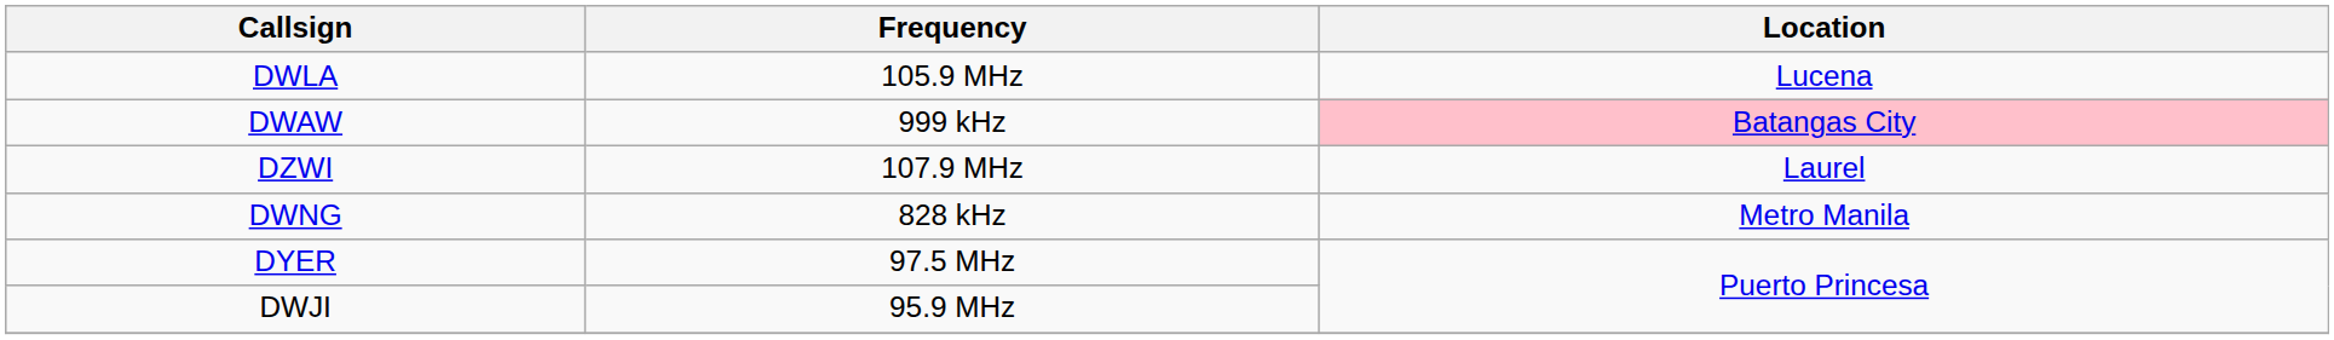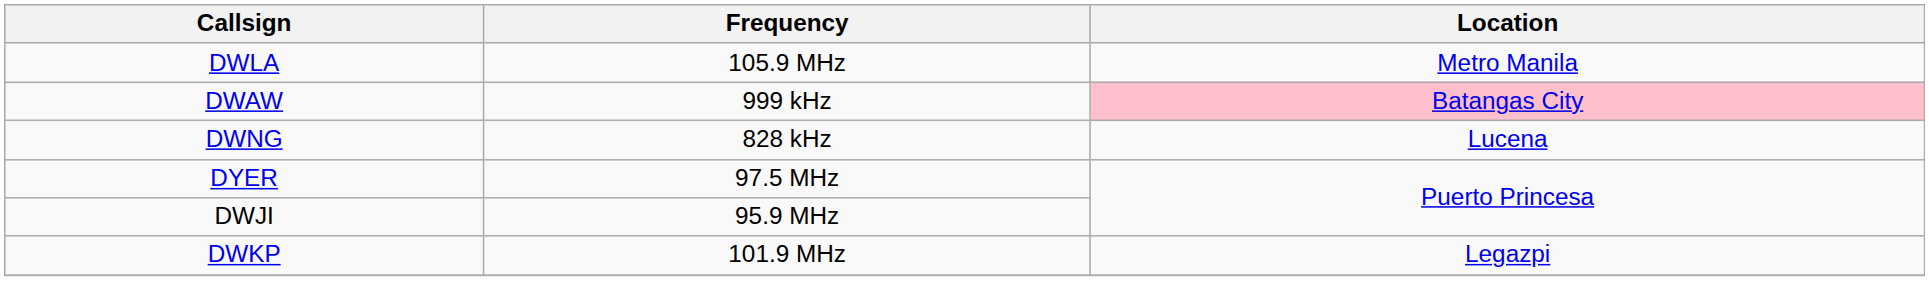DWLA | Location: Lucena -> Metro Manila
- row: DZWI | 107.9 MHz | Laurel
DWNG | Location: Metro Manila -> Lucena
+ row: DWKP | 101.9 MHz | Legazpi
